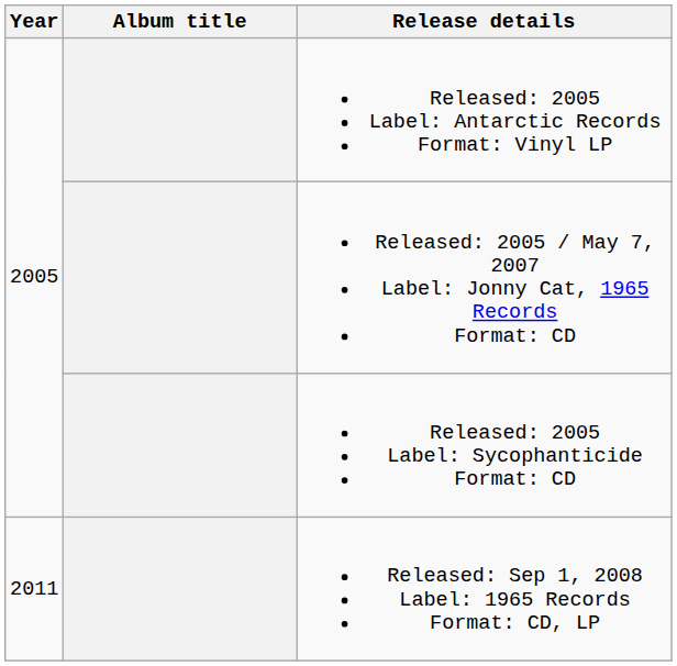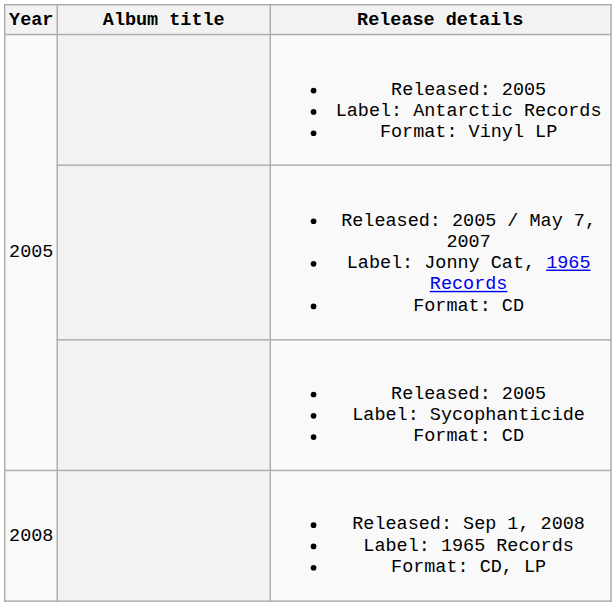Released: Sep 1, 2008 Label: 1965 Records Format: CD, LP | Year: 2011 -> 2008
